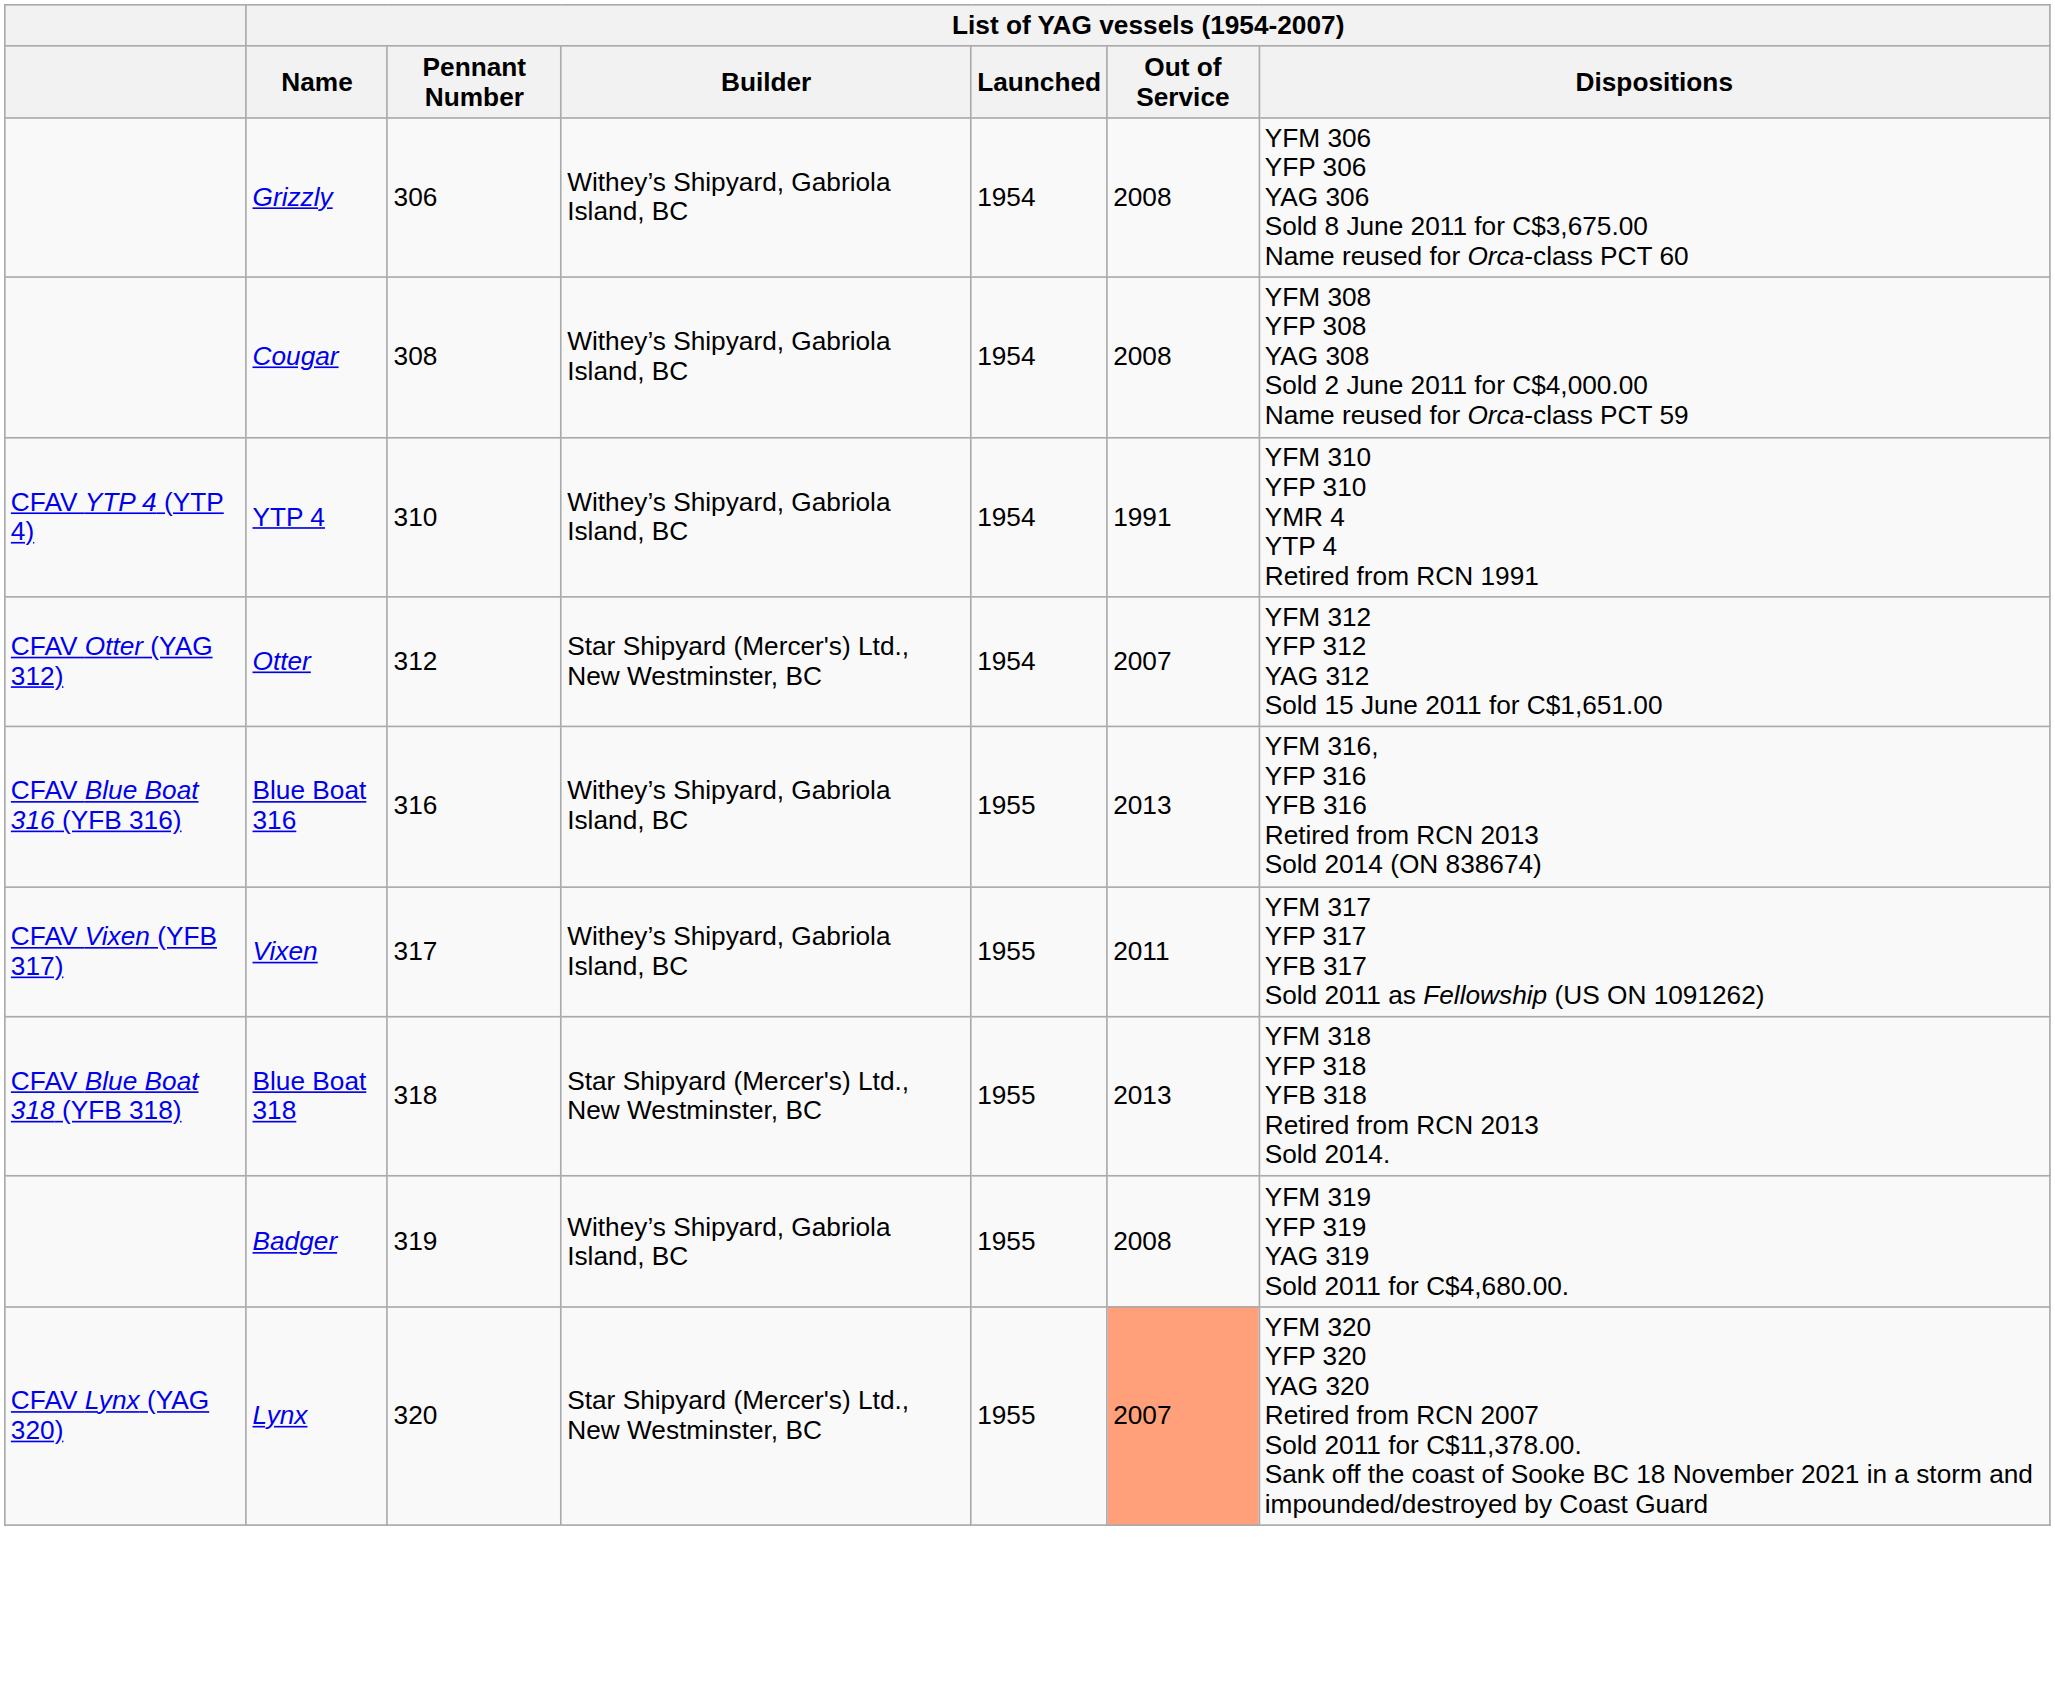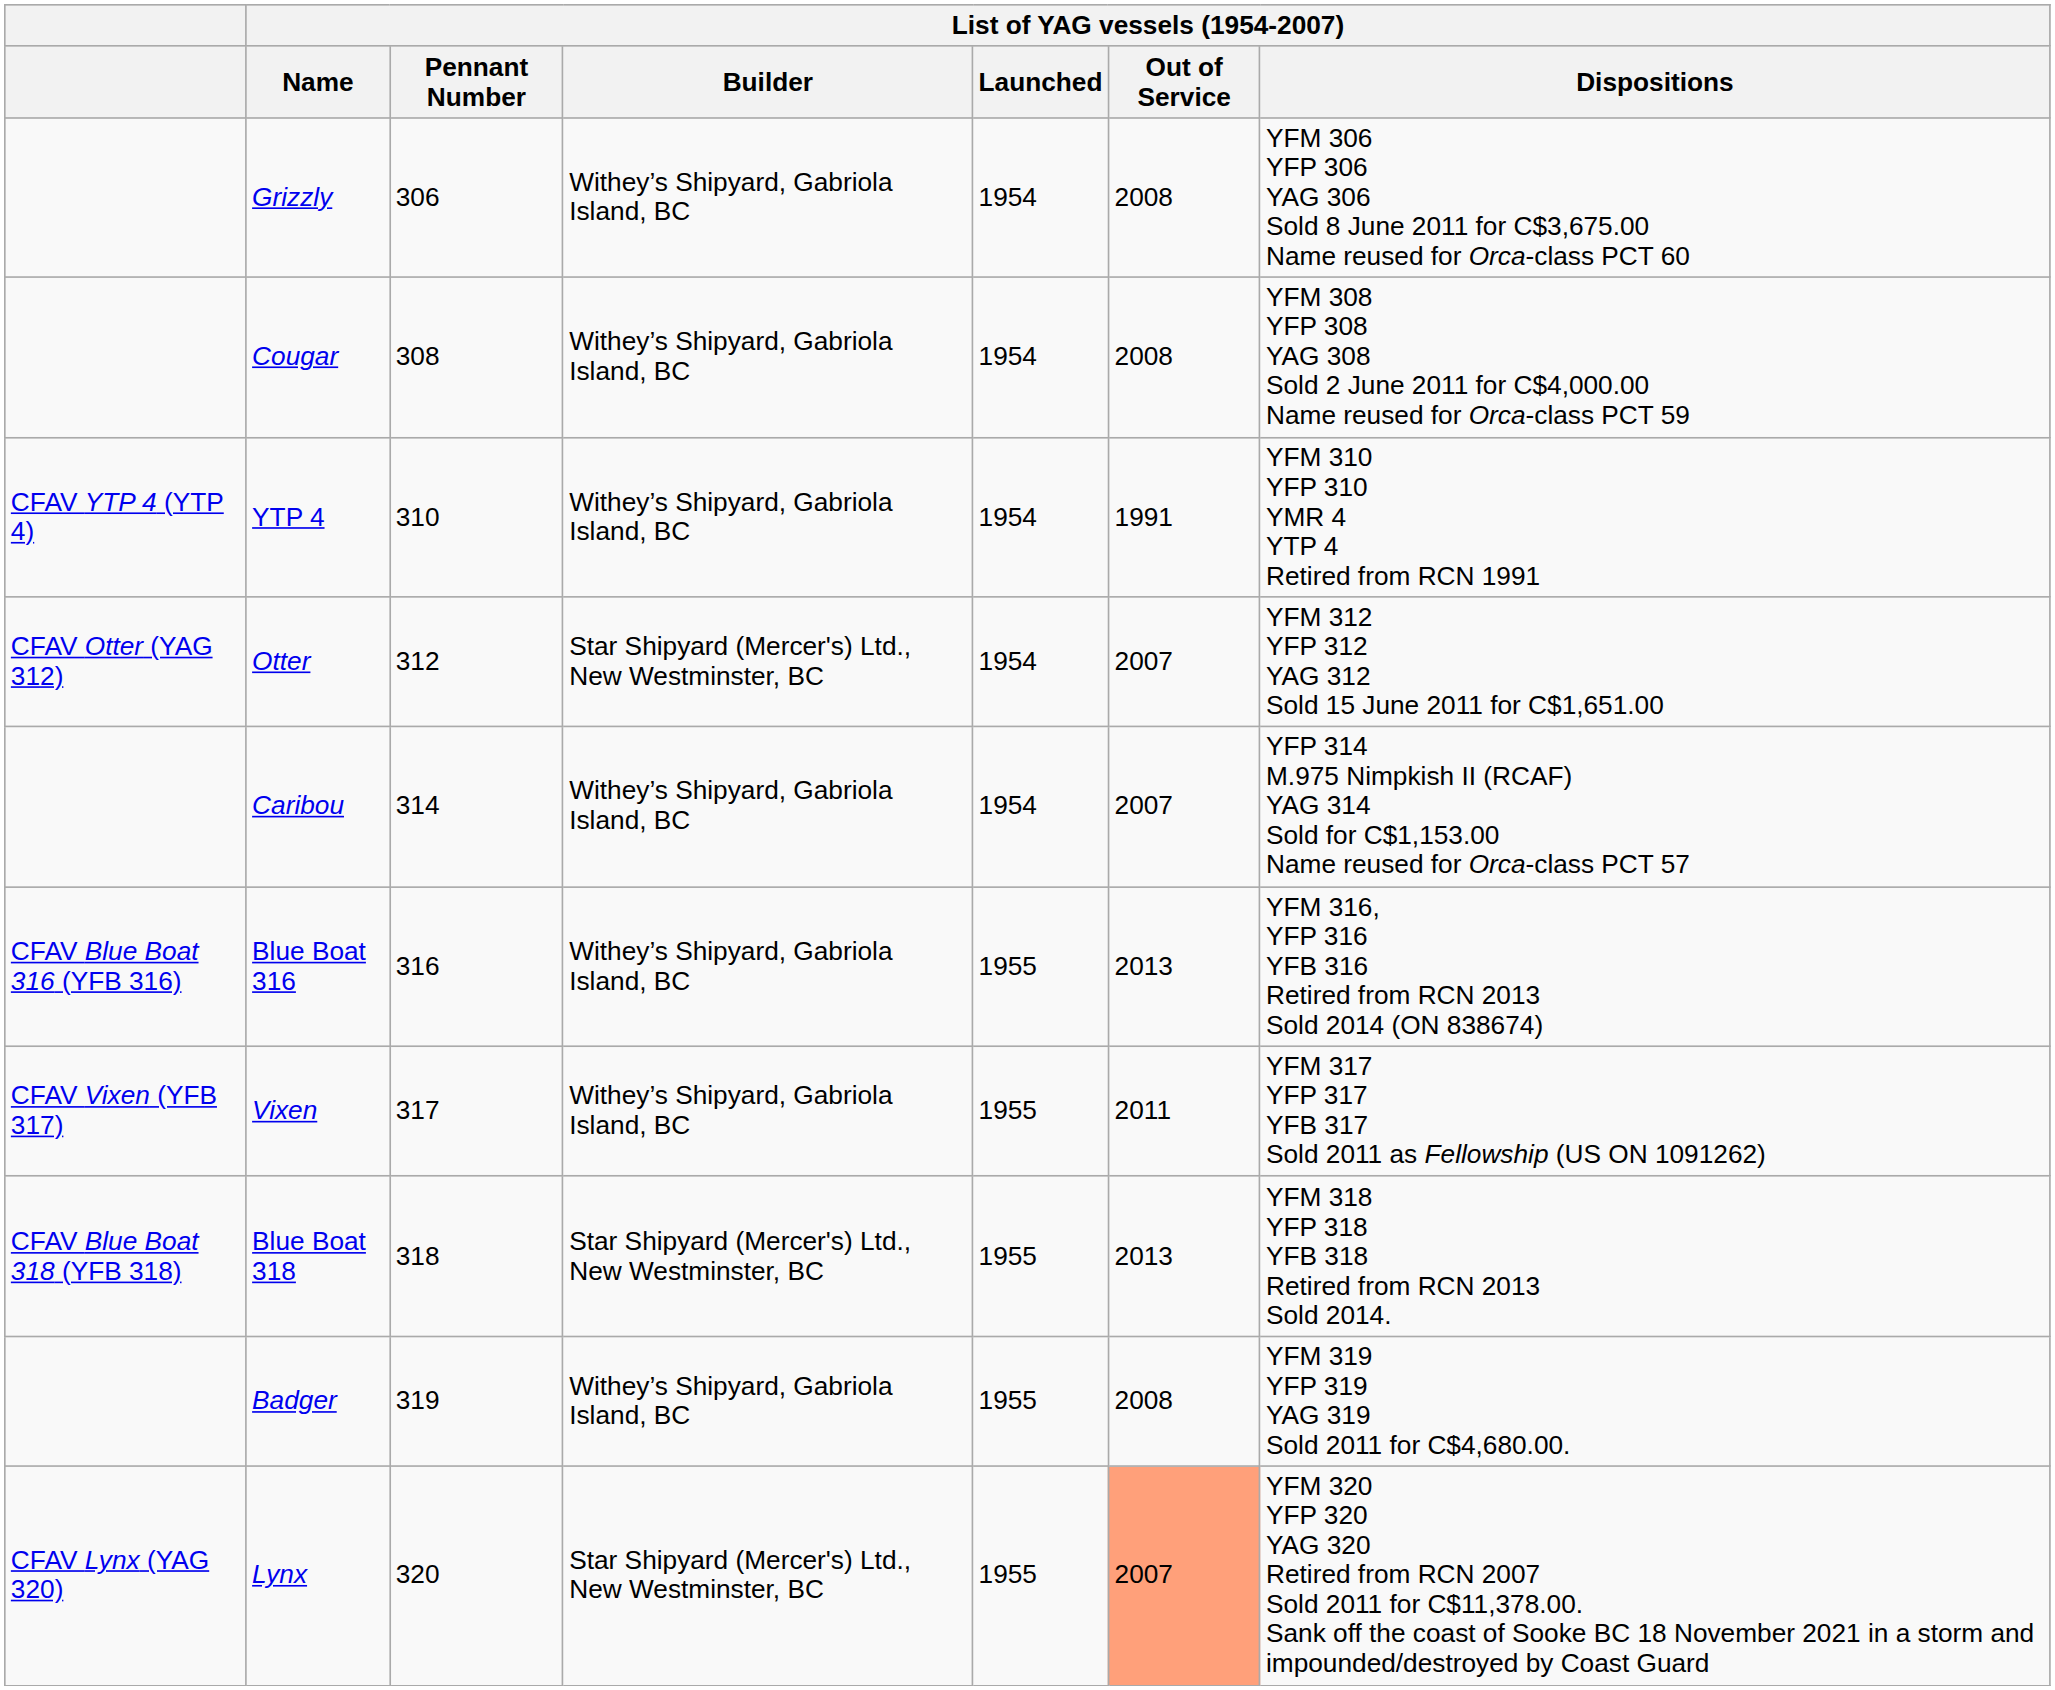+ row: Caribou | 314 | Withey’s Shipyard, Gabriola Island, BC | 1954 | 2007 | YFP 314 M.975 Nimpkish II (RCAF) YAG 314 Sold for C$1,153.00 Name reused for Orca-class PCT 57
